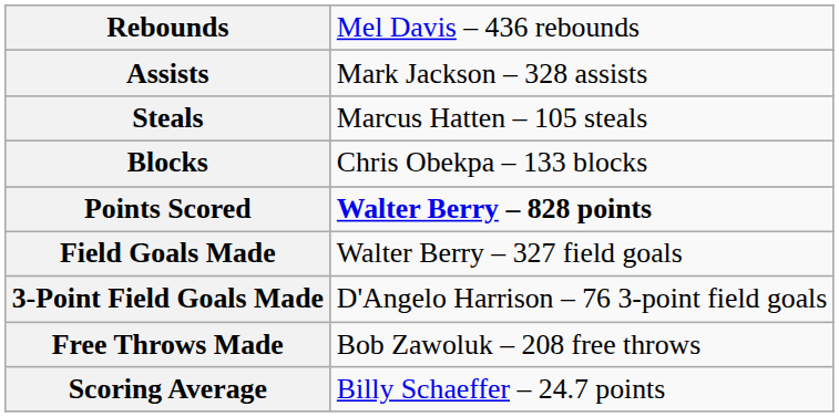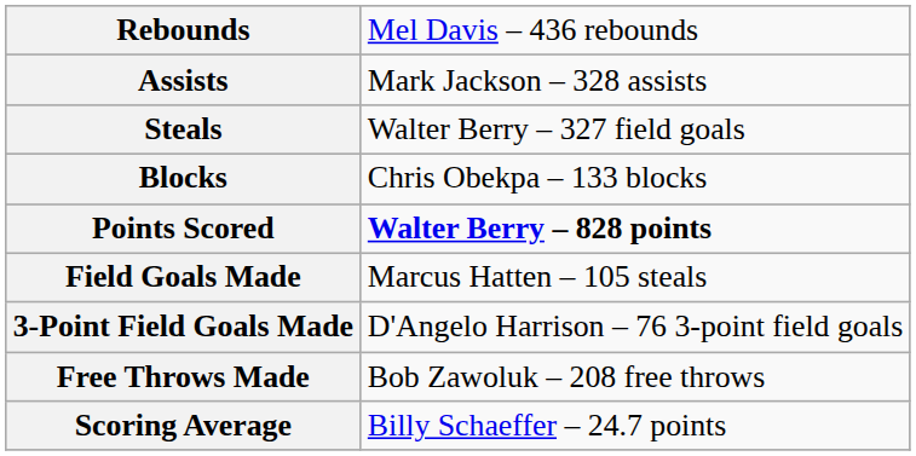Steals | column 2: Marcus Hatten – 105 steals -> Walter Berry – 327 field goals
Field Goals Made | column 2: Walter Berry – 327 field goals -> Marcus Hatten – 105 steals
